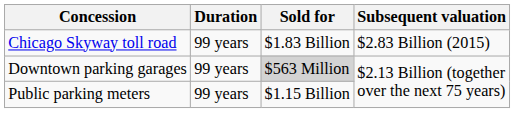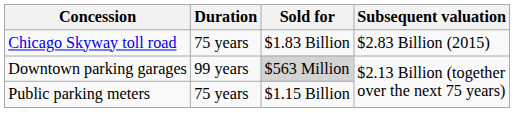Chicago Skyway toll road | Duration: 99 years -> 75 years
Public parking meters | Duration: 99 years -> 75 years
